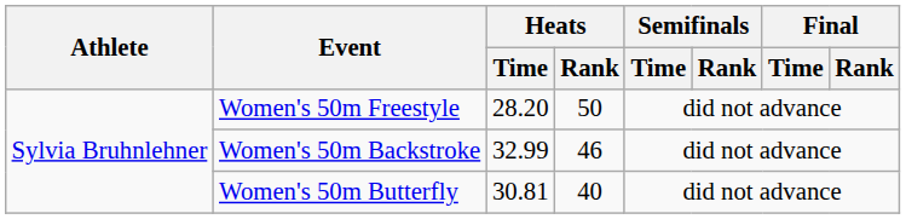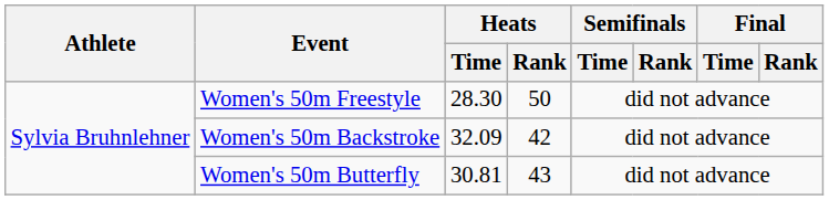Women's 50m Freestyle | Heats / Time: 28.20 -> 28.30
Women's 50m Backstroke | Heats / Time: 32.99 -> 32.09
Women's 50m Backstroke | Heats / Rank: 46 -> 42
Women's 50m Butterfly | Heats / Rank: 40 -> 43
